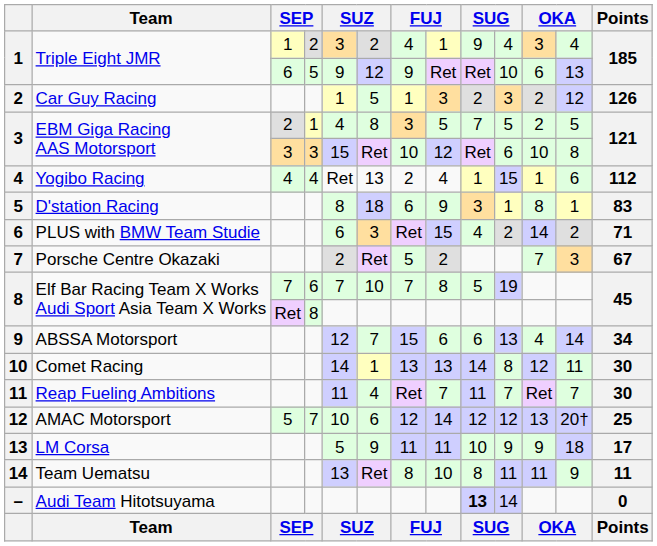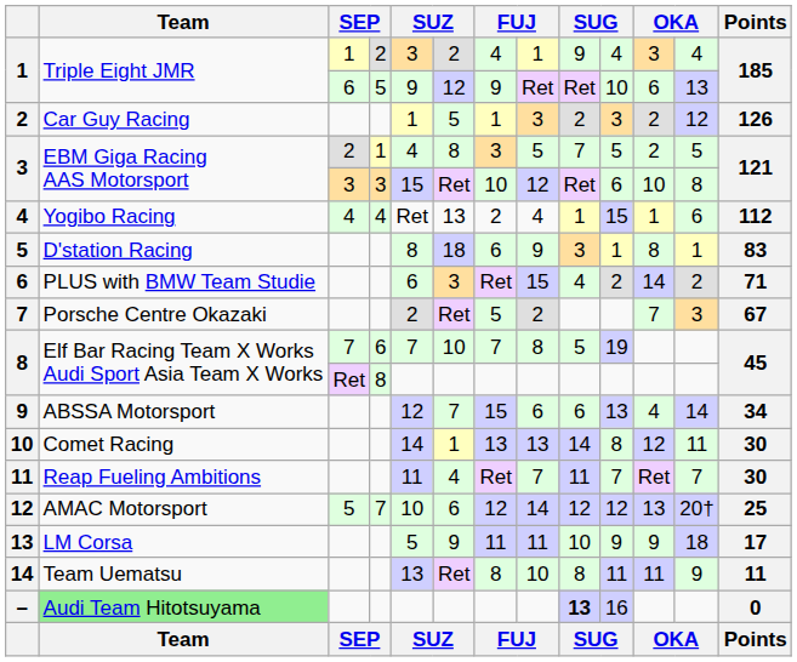– | Team: no background -> lightgreen background
– | column 10: 14 -> 16
